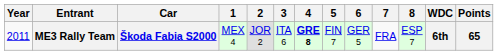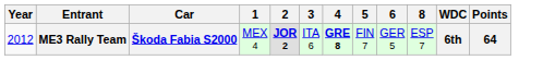- column: 7 | FRA
ME3 Rally Team | Year: 2011 -> 2012
ME3 Rally Team | 2: normal -> bold
ME3 Rally Team | Points: 65 -> 64
